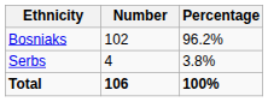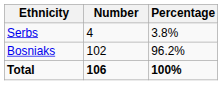rows swapped: Bosniaks <-> Serbs
